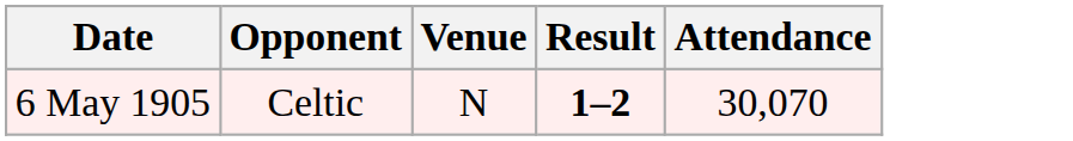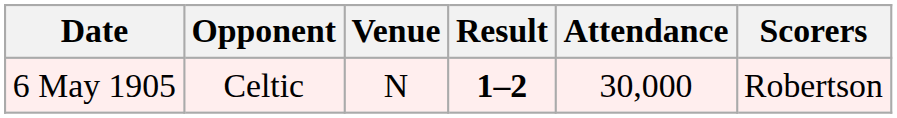+ column: Scorers | Robertson
6 May 1905 | Attendance: 30,070 -> 30,000
